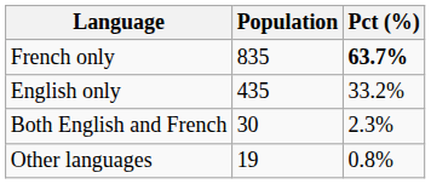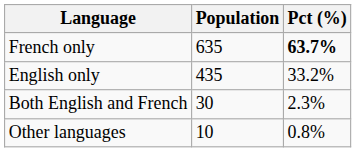French only | Population: 835 -> 635
Other languages | Population: 19 -> 10
